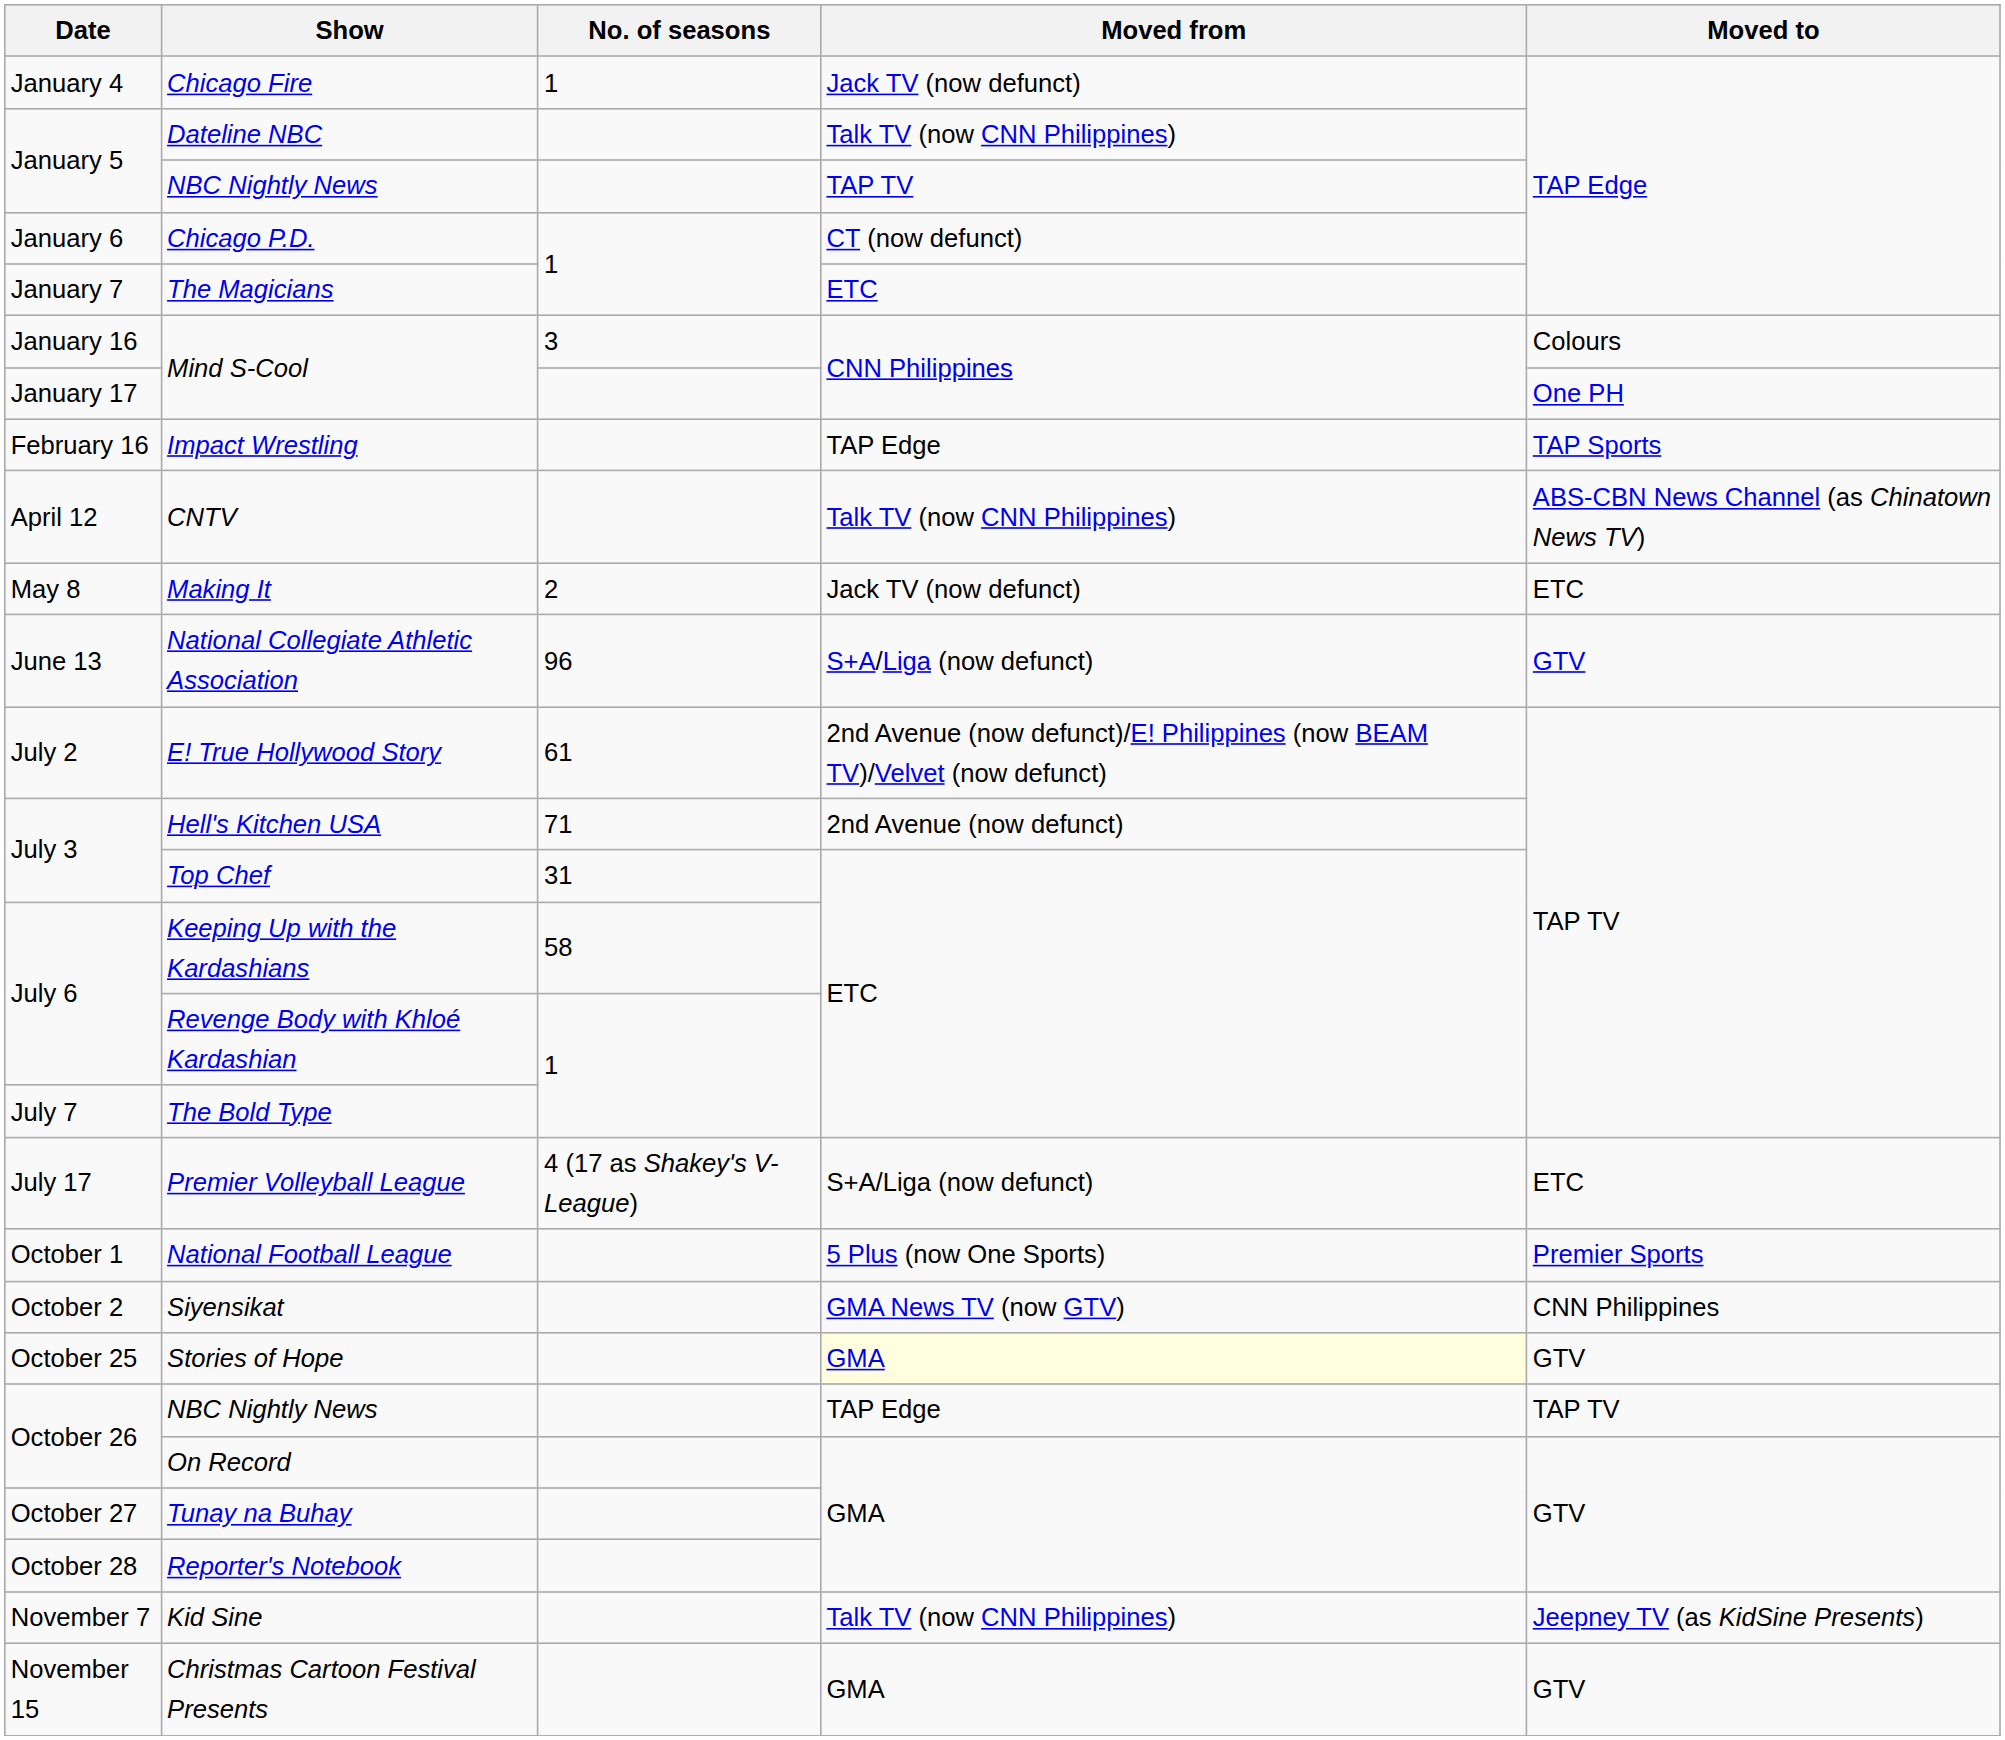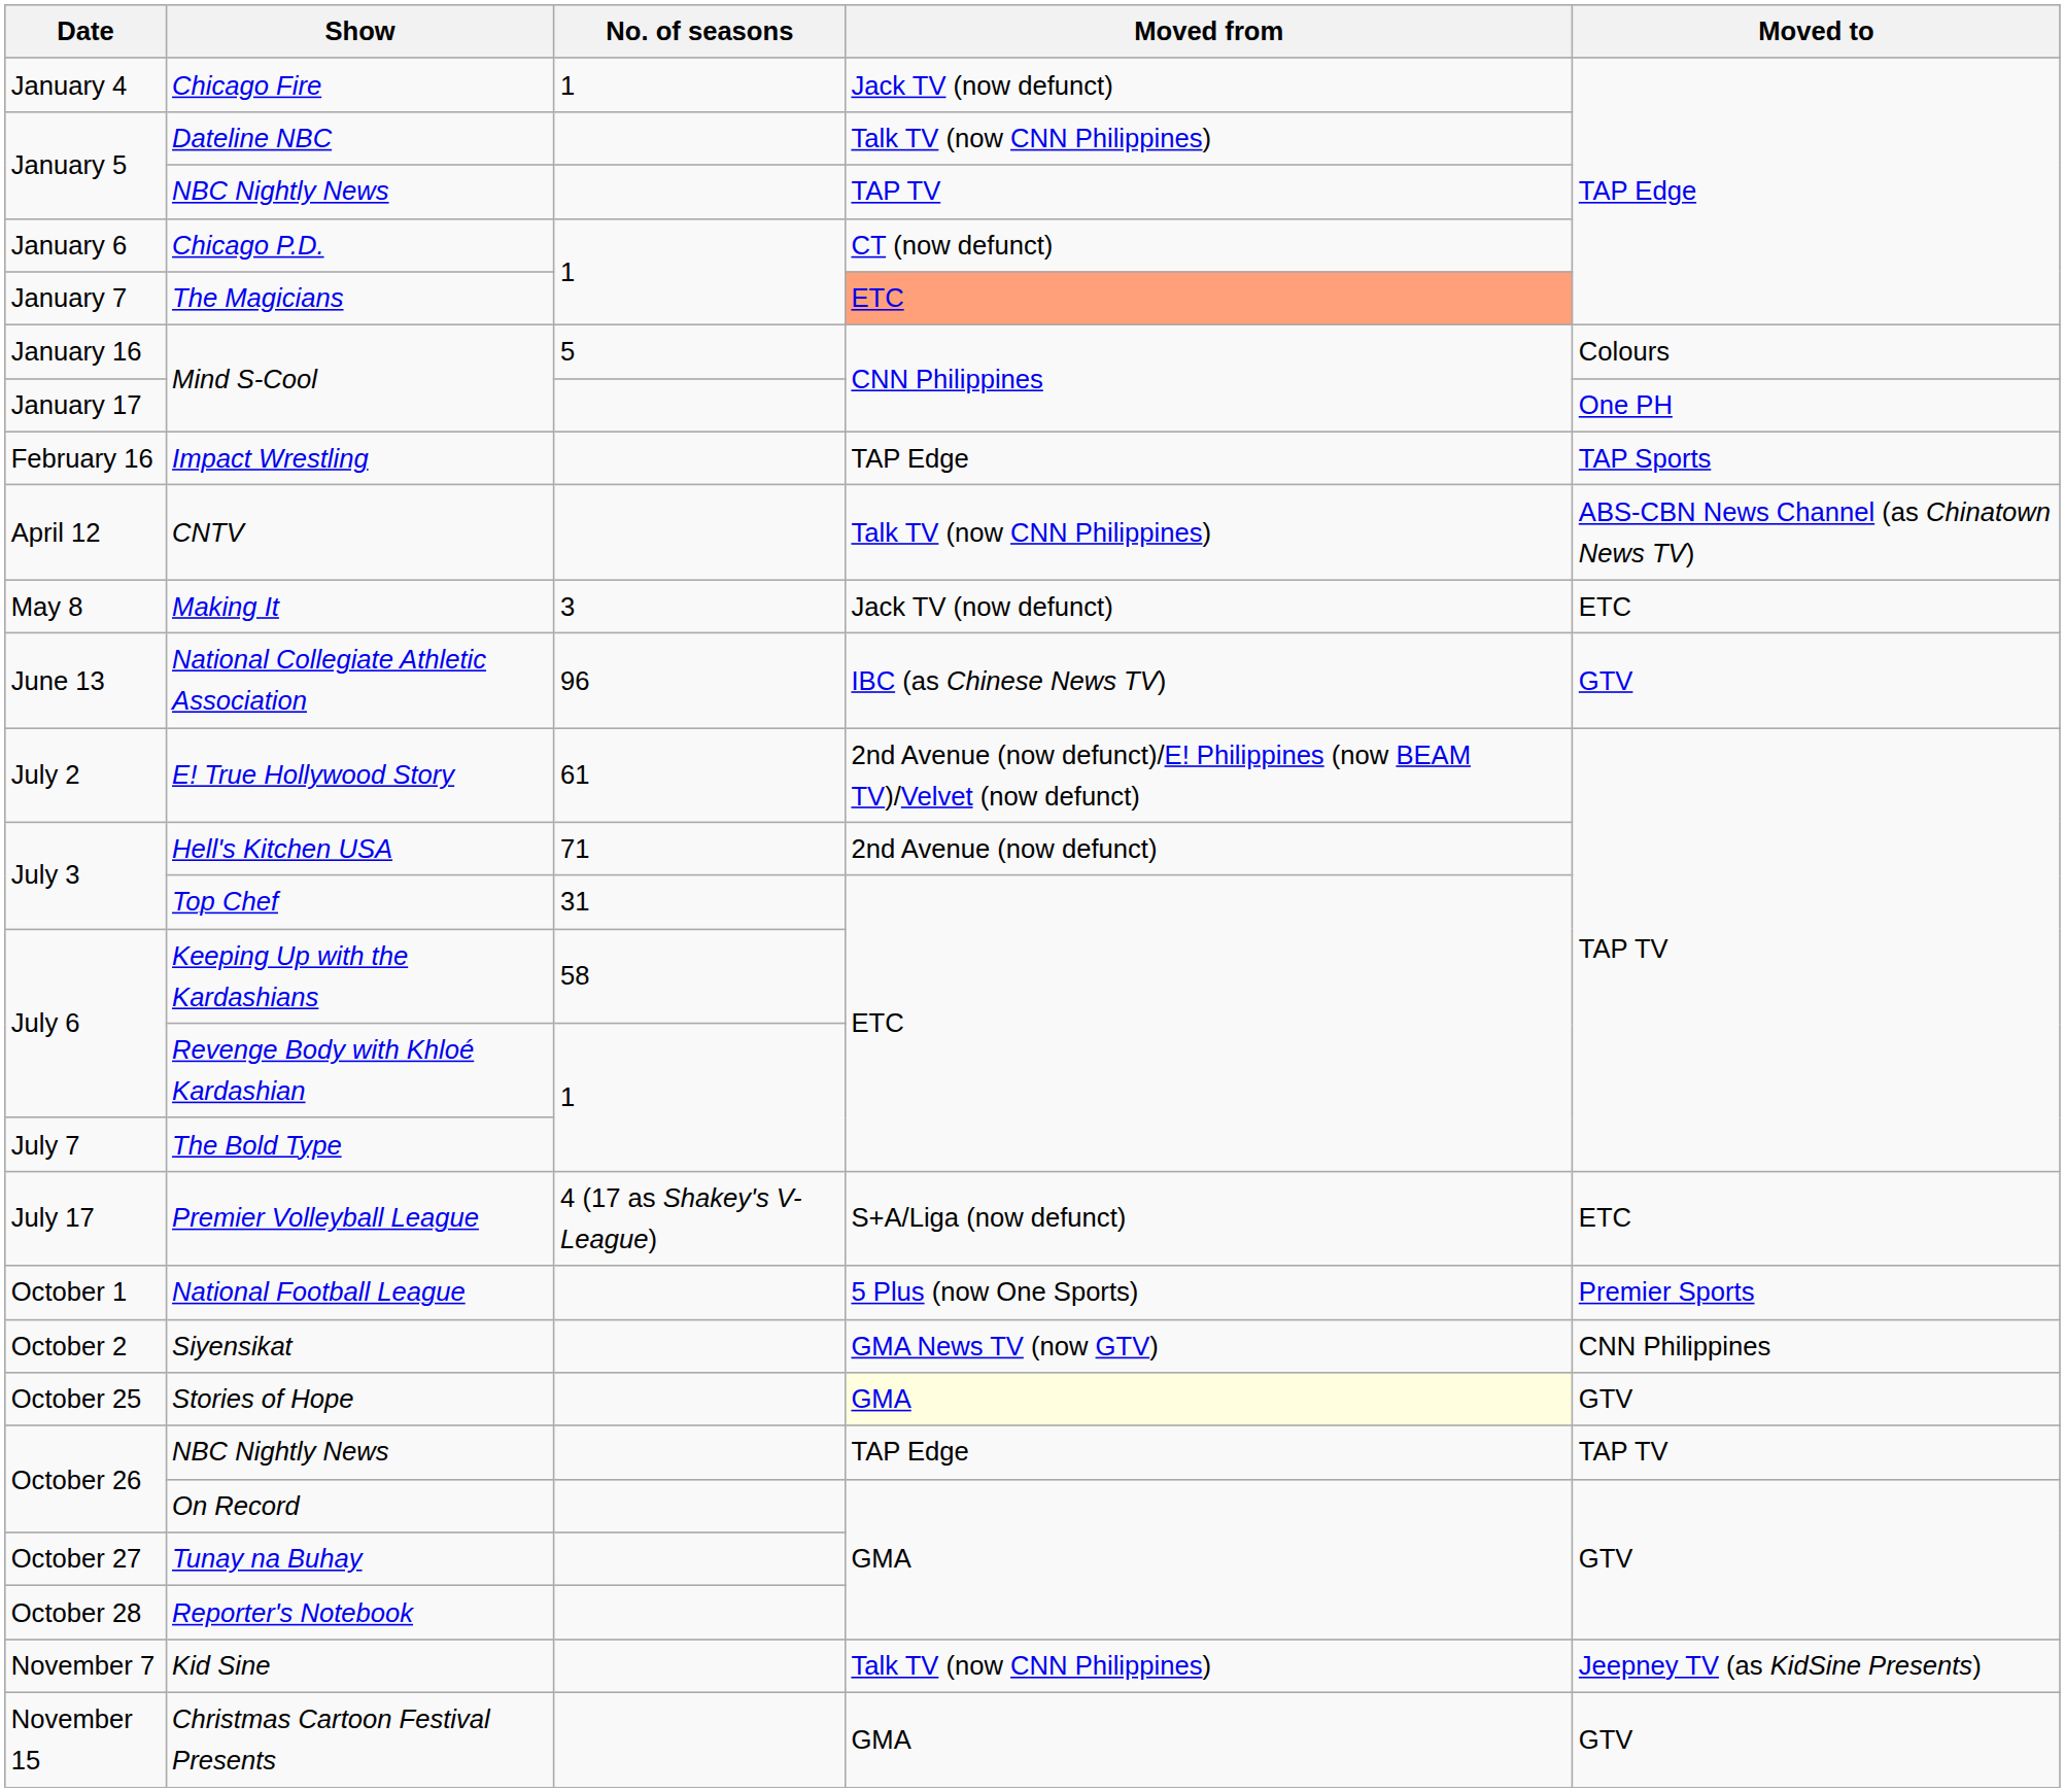The Magicians | Moved from: no background -> lightsalmon background
January 16 / Mind S-Cool | No. of seasons: 3 -> 5
Making It | No. of seasons: 2 -> 3
National Collegiate Athletic Association | Moved from: S+A/Liga (now defunct) -> IBC (as Chinese News TV)
